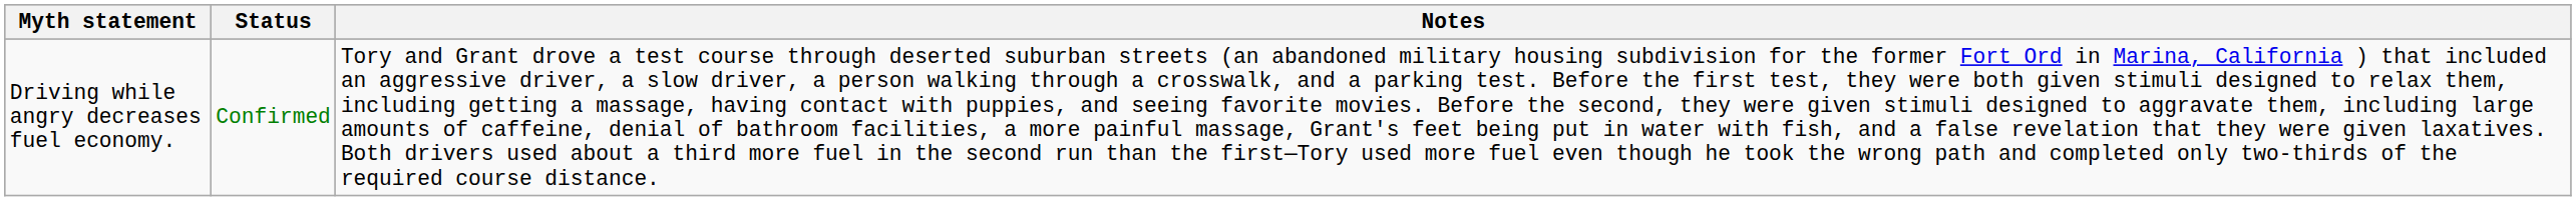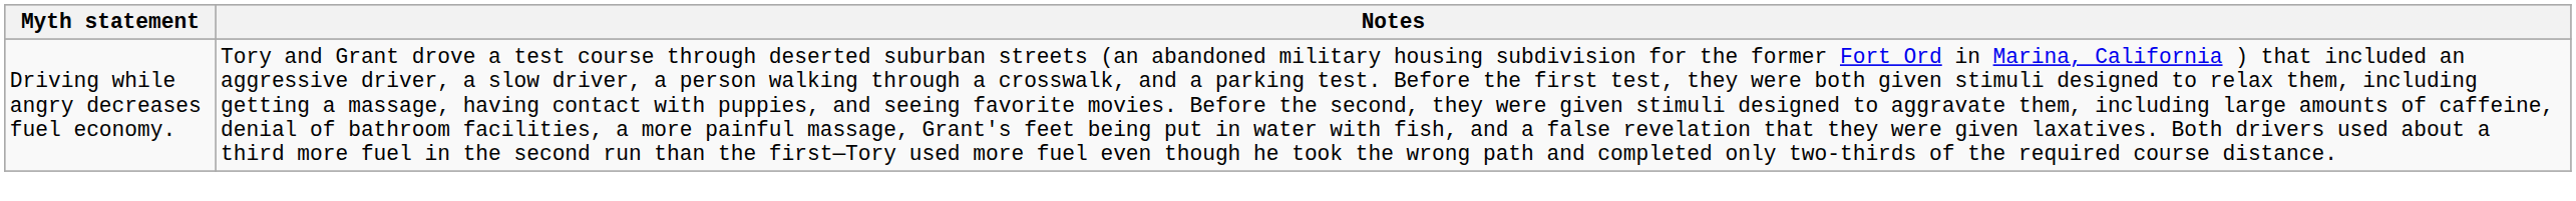- column: Status | Confirmed
